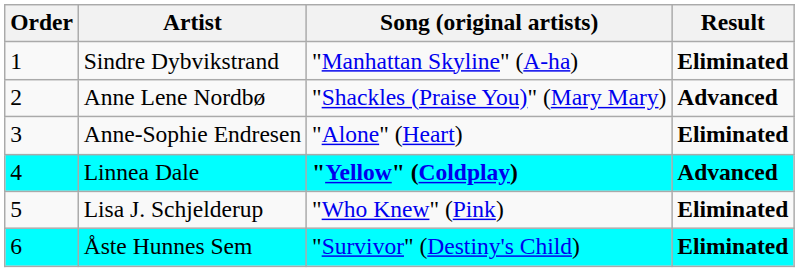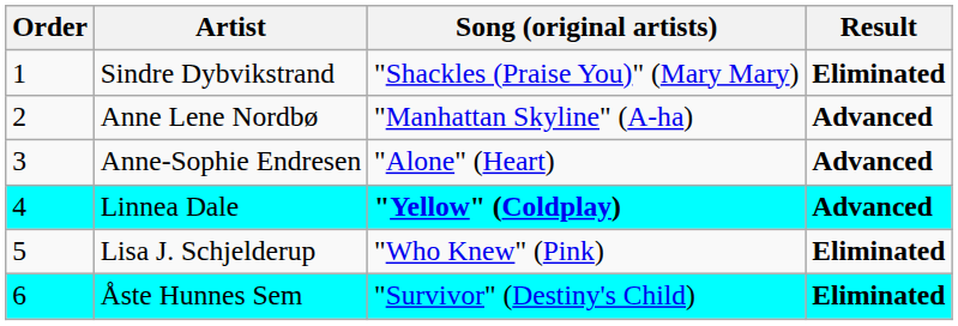Sindre Dybvikstrand | Song (original artists): "Manhattan Skyline" (A-ha) -> "Shackles (Praise You)" (Mary Mary)
Anne Lene Nordbø | Song (original artists): "Shackles (Praise You)" (Mary Mary) -> "Manhattan Skyline" (A-ha)
Anne-Sophie Endresen | Result: Eliminated -> Advanced
